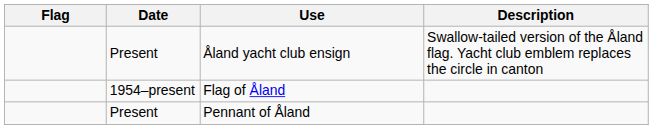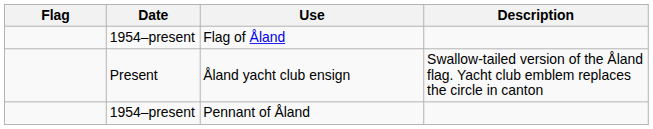rows swapped: Flag of Åland <-> Åland yacht club ensign
Pennant of Åland | Date: Present -> 1954–present
